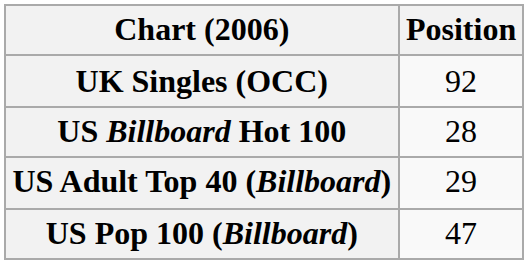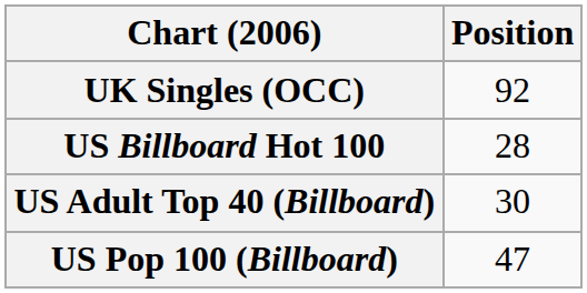US Adult Top 40 (Billboard) | Position: 29 -> 30
